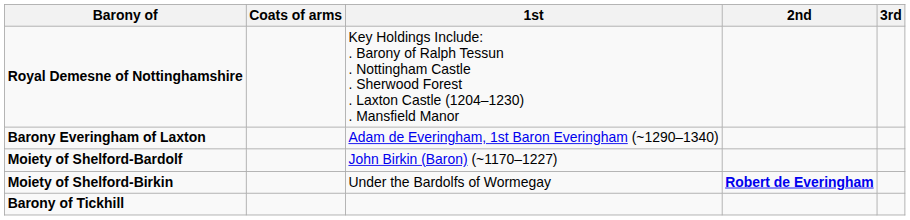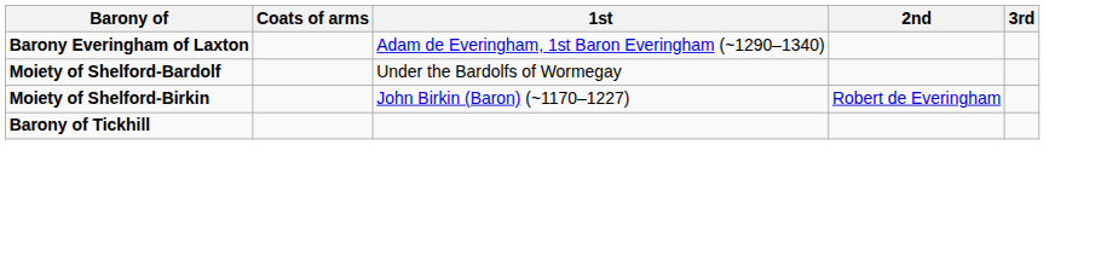- row: Royal Demesne of Nottinghamshire | Key Holdings Include: . Barony of Ralph Tessun . Nottingham Castle . Sherwood Forest . Laxton Castle (1204–1230) . Mansfield Manor
Moiety of Shelford-Bardolf | 1st: John Birkin (Baron) (~1170–1227) -> Under the Bardolfs of Wormegay
Moiety of Shelford-Birkin | 1st: Under the Bardolfs of Wormegay -> John Birkin (Baron) (~1170–1227)
Moiety of Shelford-Birkin | 2nd: bold -> normal
